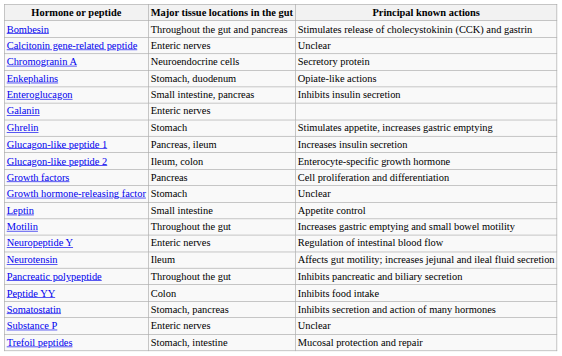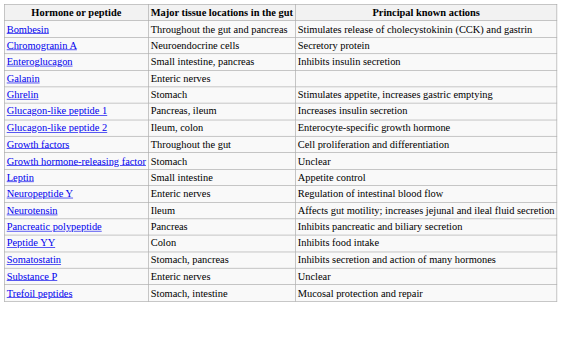- row: Calcitonin gene-related peptide | Enteric nerves | Unclear
- row: Enkephalins | Stomach, duodenum | Opiate-like actions
Growth factors | Major tissue locations in the gut: Pancreas -> Throughout the gut
- row: Motilin | Throughout the gut | Increases gastric emptying and small bowel motility
Pancreatic polypeptide | Major tissue locations in the gut: Throughout the gut -> Pancreas
